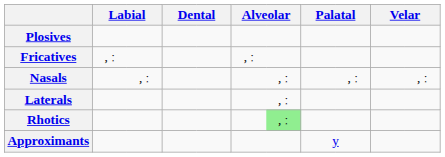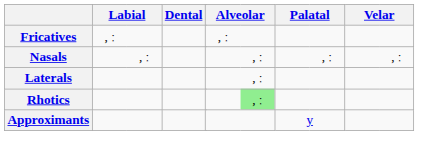- row: Plosives
